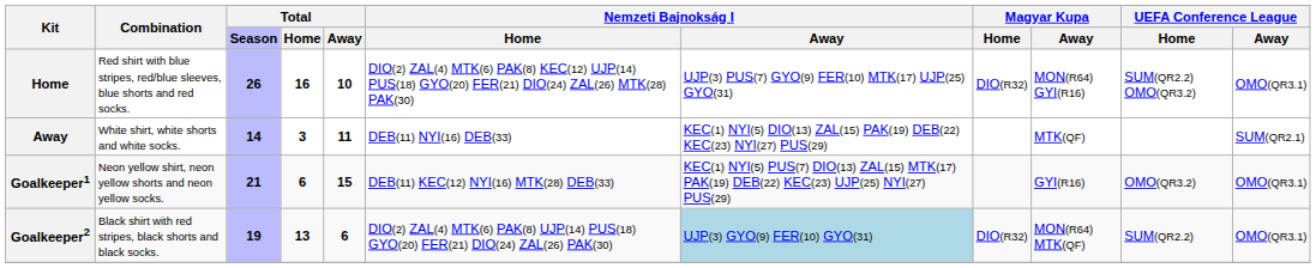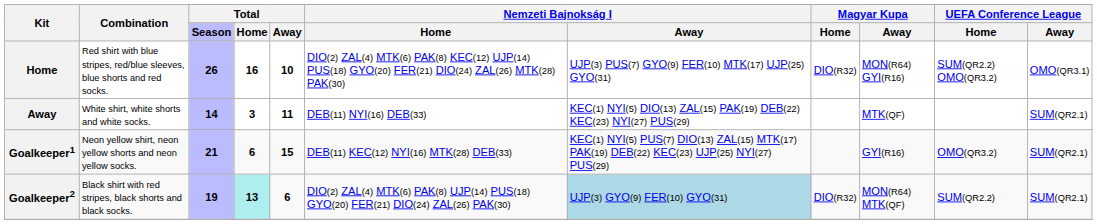Goalkeeper1 | column 11: OMO(QR3.1) -> SUM(QR2.1)
Goalkeeper2 | column 4: no background -> paleturquoise background
Goalkeeper2 | column 11: OMO(QR3.1) -> SUM(QR2.1)
